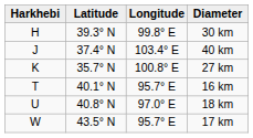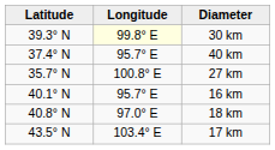- column: Harkhebi | H | J | K | T | U | W
30 km | Longitude: no background -> lightyellow background
40 km | Longitude: 103.4° E -> 95.7° E
17 km | Longitude: 95.7° E -> 103.4° E
